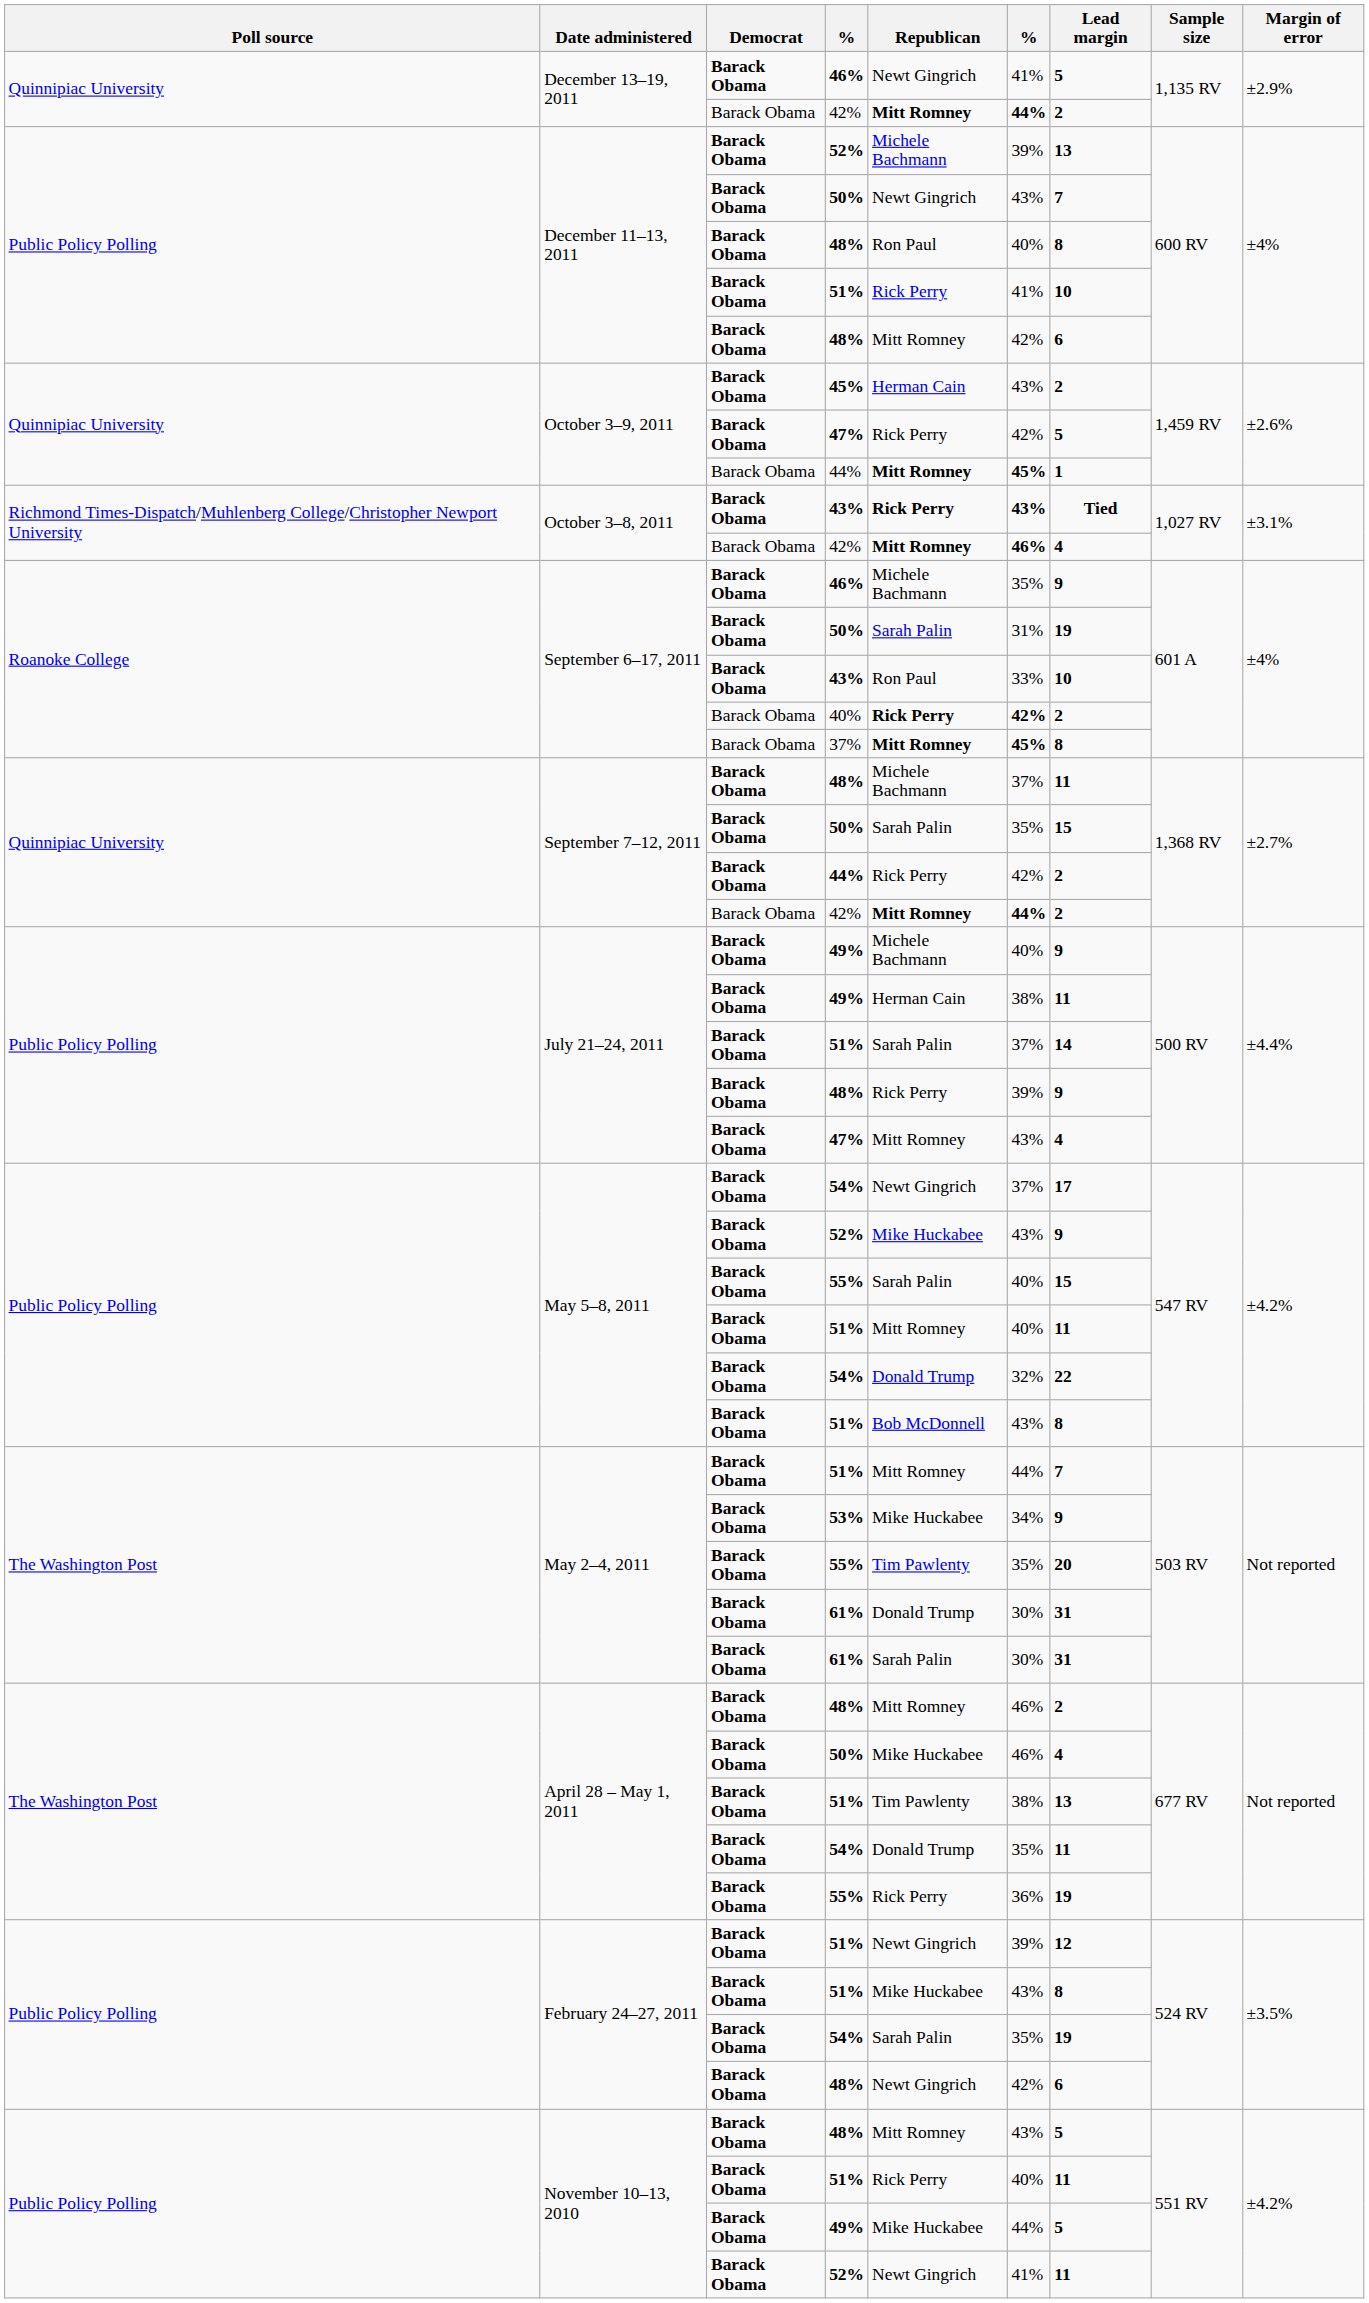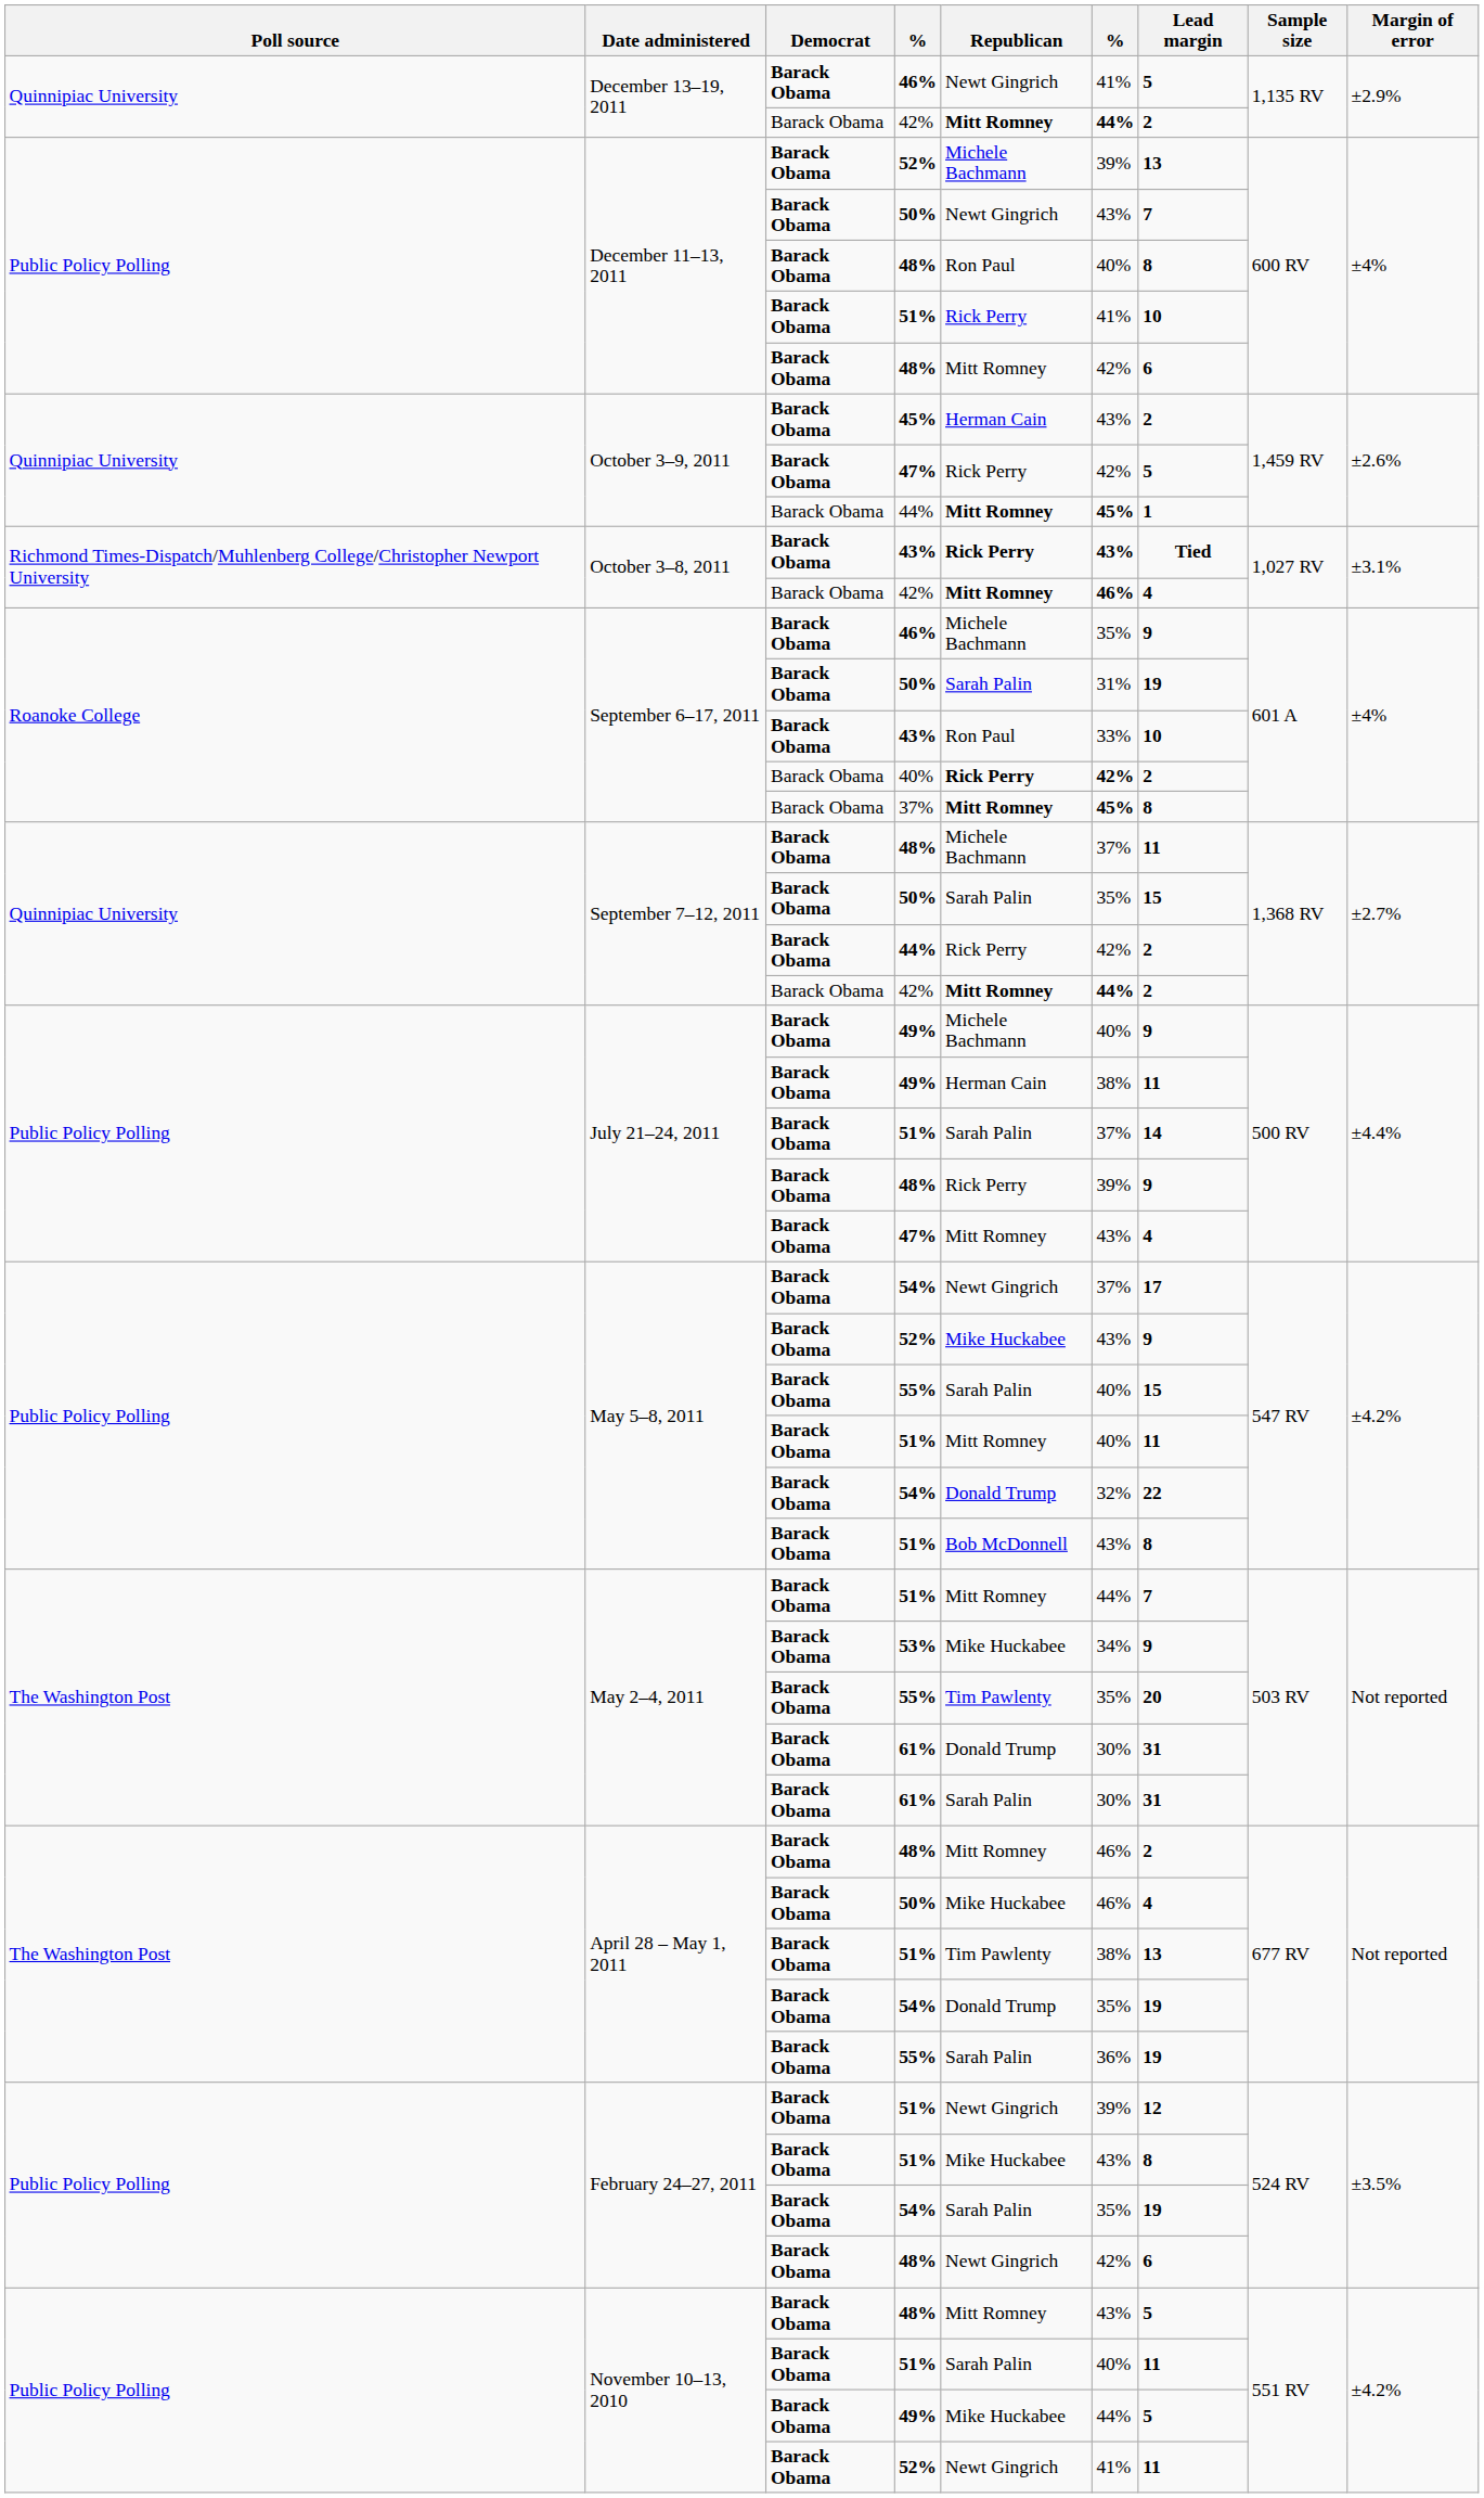April 28 – May 1, 2011 / 54% | Lead margin: 11 -> 19
April 28 – May 1, 2011 / 55% | Republican: Rick Perry -> Sarah Palin
November 10–13, 2010 / 51% | Republican: Rick Perry -> Sarah Palin
